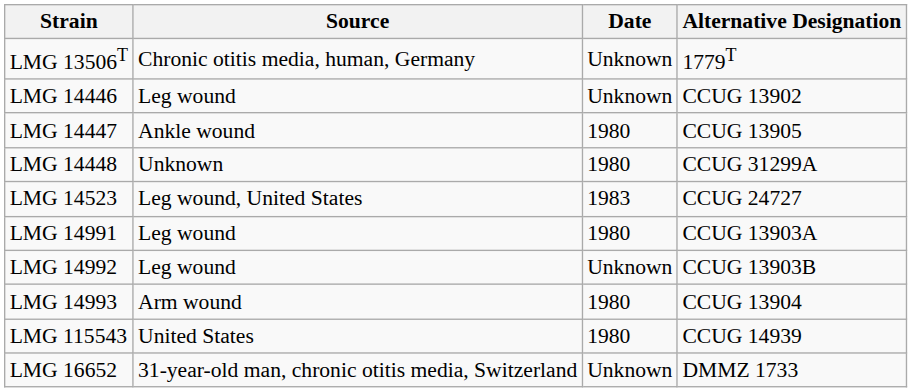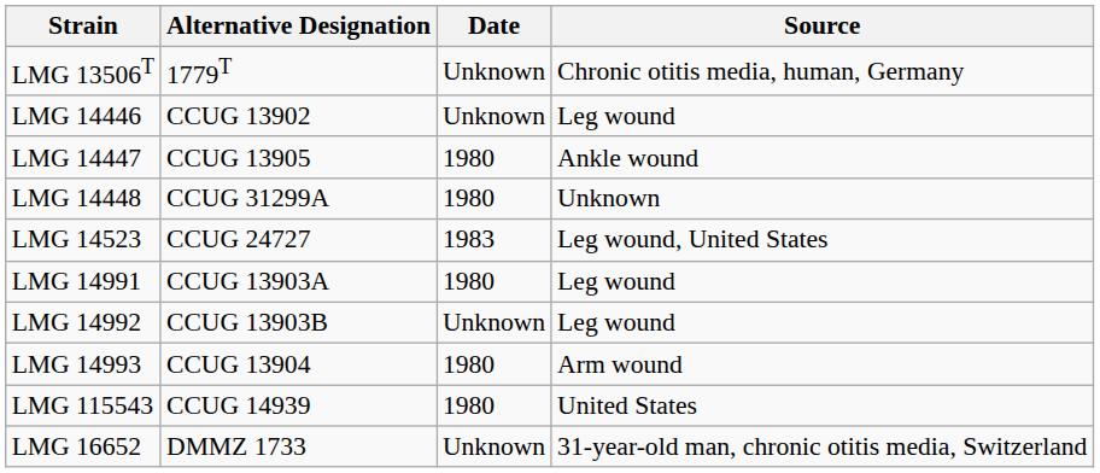columns swapped: Alternative Designation <-> Source
